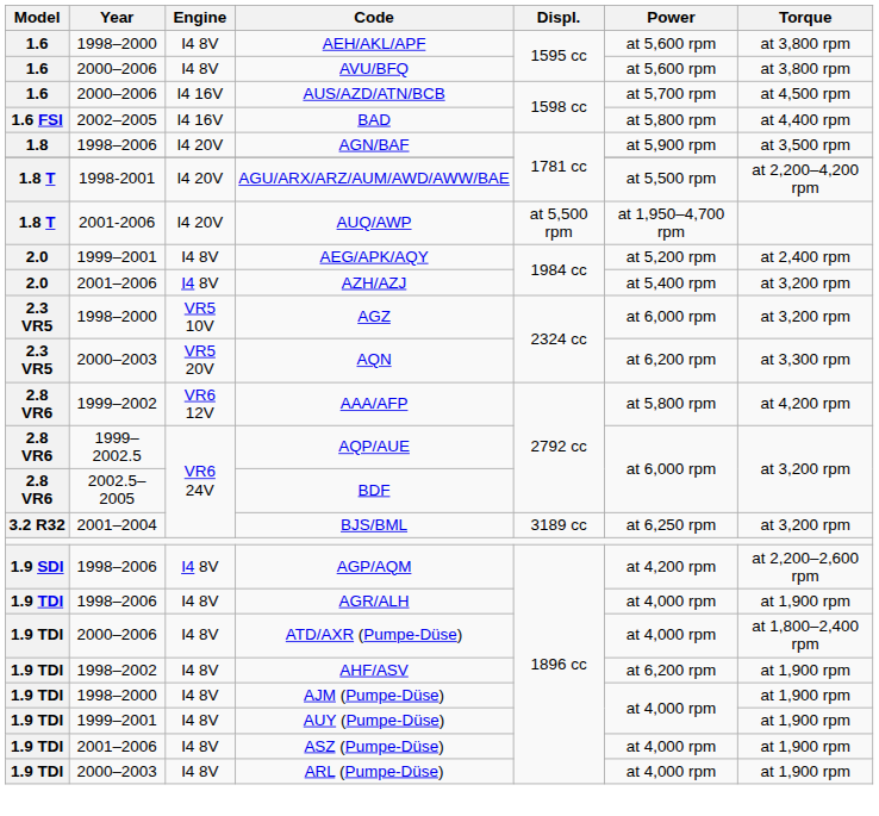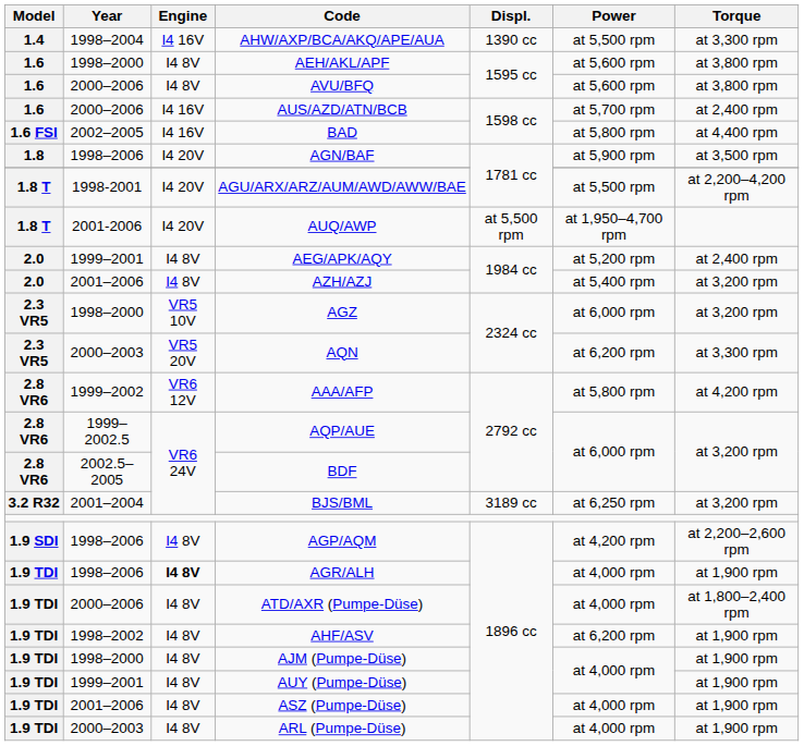+ row: 1.4 | 1998–2004 | I4 16V | AHW/AXP/BCA/AKQ/APE/AUA | 1390 cc | at 5,500 rpm | at 3,300 rpm
AUS/AZD/ATN/BCB | Torque: at 4,500 rpm -> at 2,400 rpm
AGR/ALH | Engine: normal -> bold
